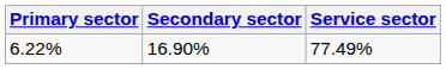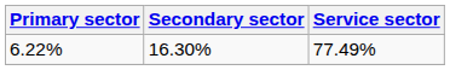6.22% | Secondary sector: 16.90% -> 16.30%
